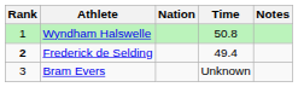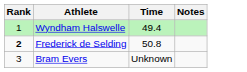- column: Nation
Wyndham Halswelle | Time: 50.8 -> 49.4
Frederick de Selding | Time: 49.4 -> 50.8
